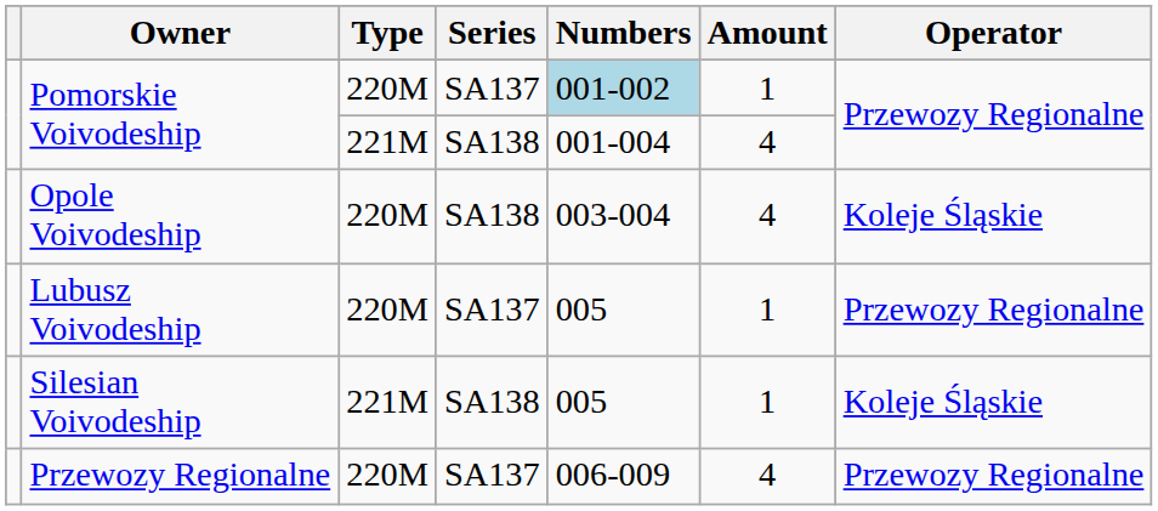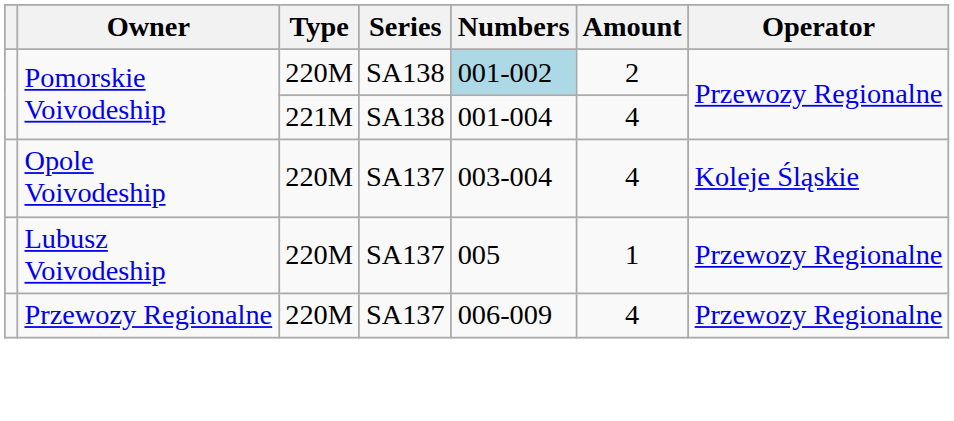Pomorskie Voivodeship / 220M | Series: SA137 -> SA138
Pomorskie Voivodeship / 220M | Amount: 1 -> 2
Opole Voivodeship | Series: SA138 -> SA137
- row: Silesian Voivodeship | 221M | SA138 | 005 | 1 | Koleje Śląskie
